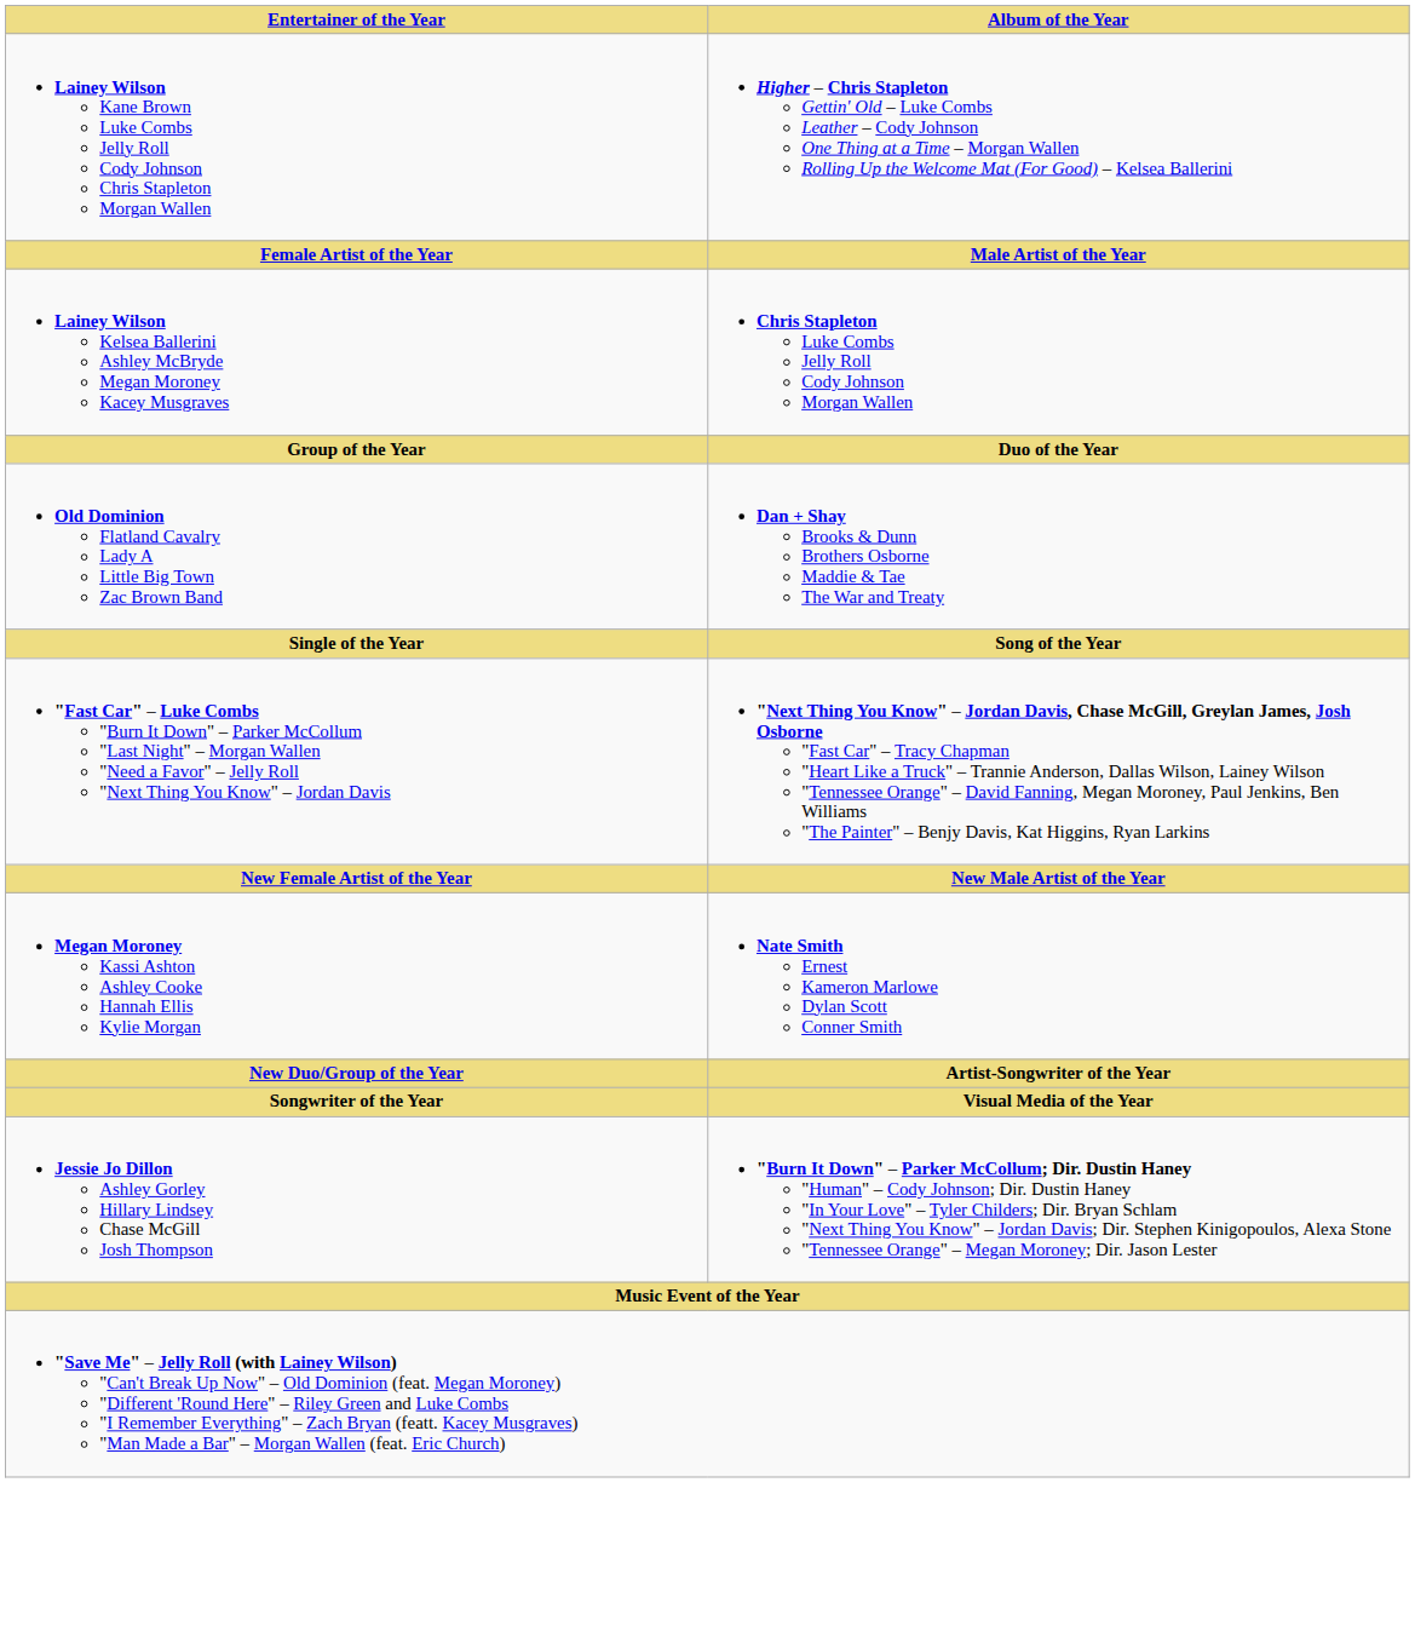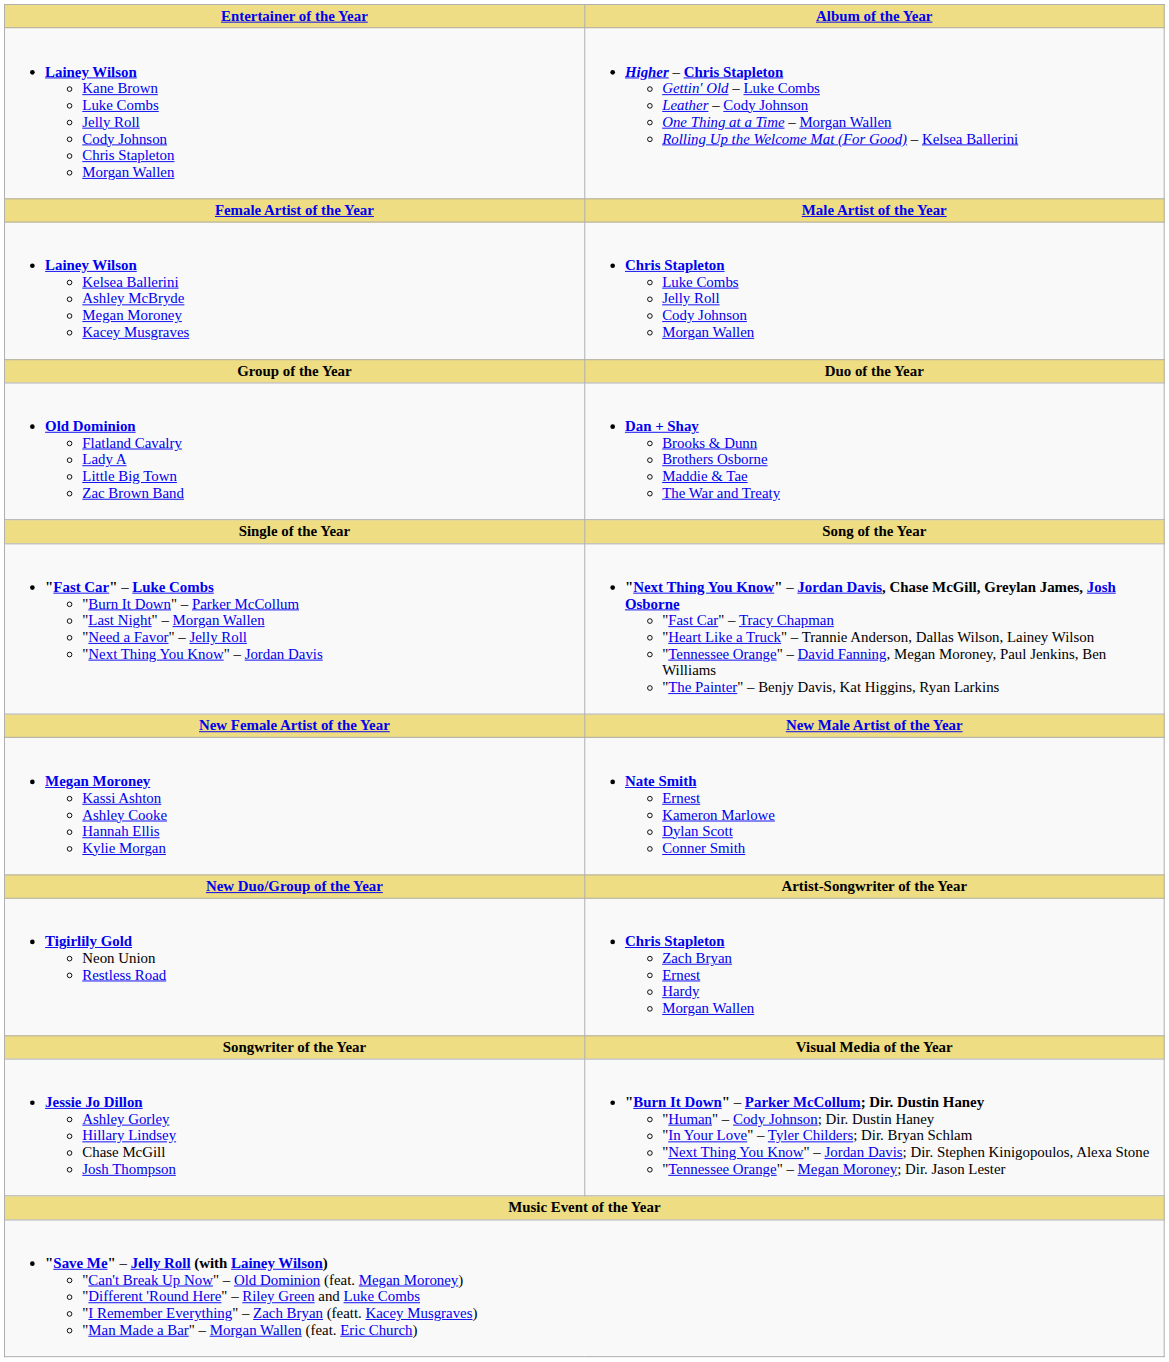+ row: Tigirlily Gold Neon Union Restless Road | Chris Stapleton Zach Bryan Ernest Hardy Morgan Wallen
